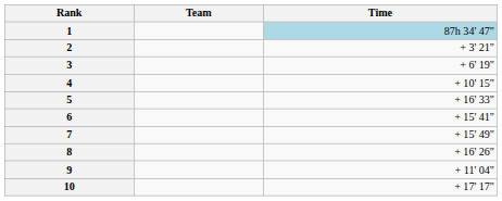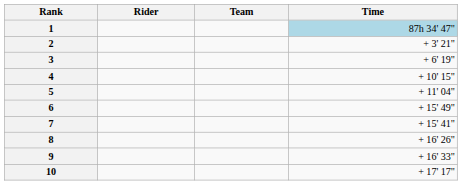+ column: Rider
5 | Time: + 16' 33" -> + 11' 04"
6 | Time: + 15' 41" -> + 15' 49"
7 | Time: + 15' 49" -> + 15' 41"
9 | Time: + 11' 04" -> + 16' 33"
